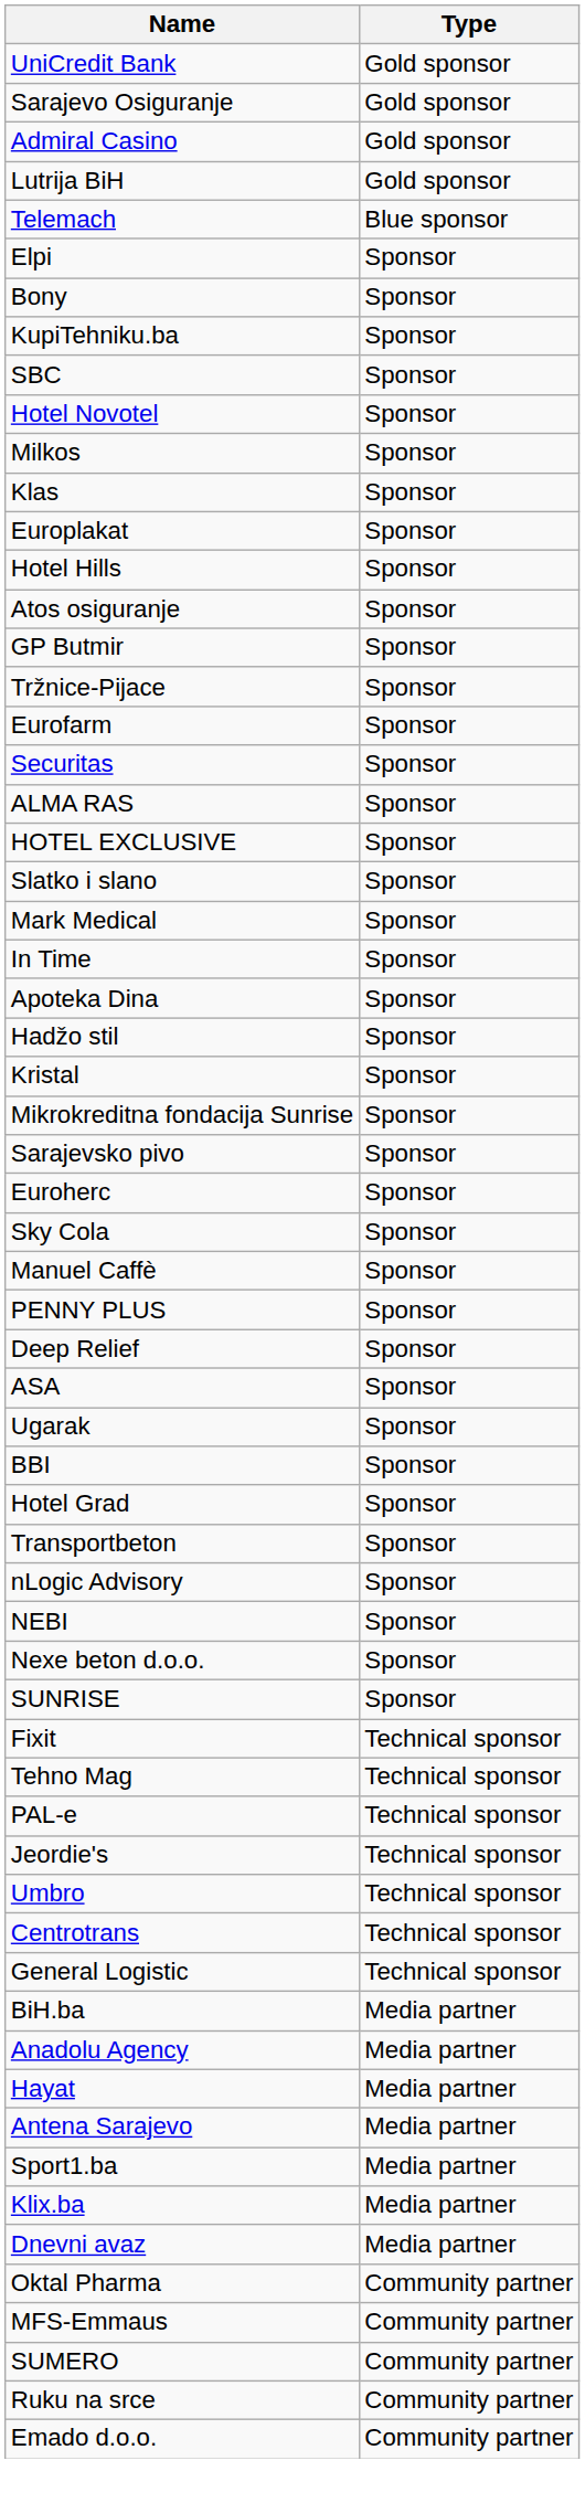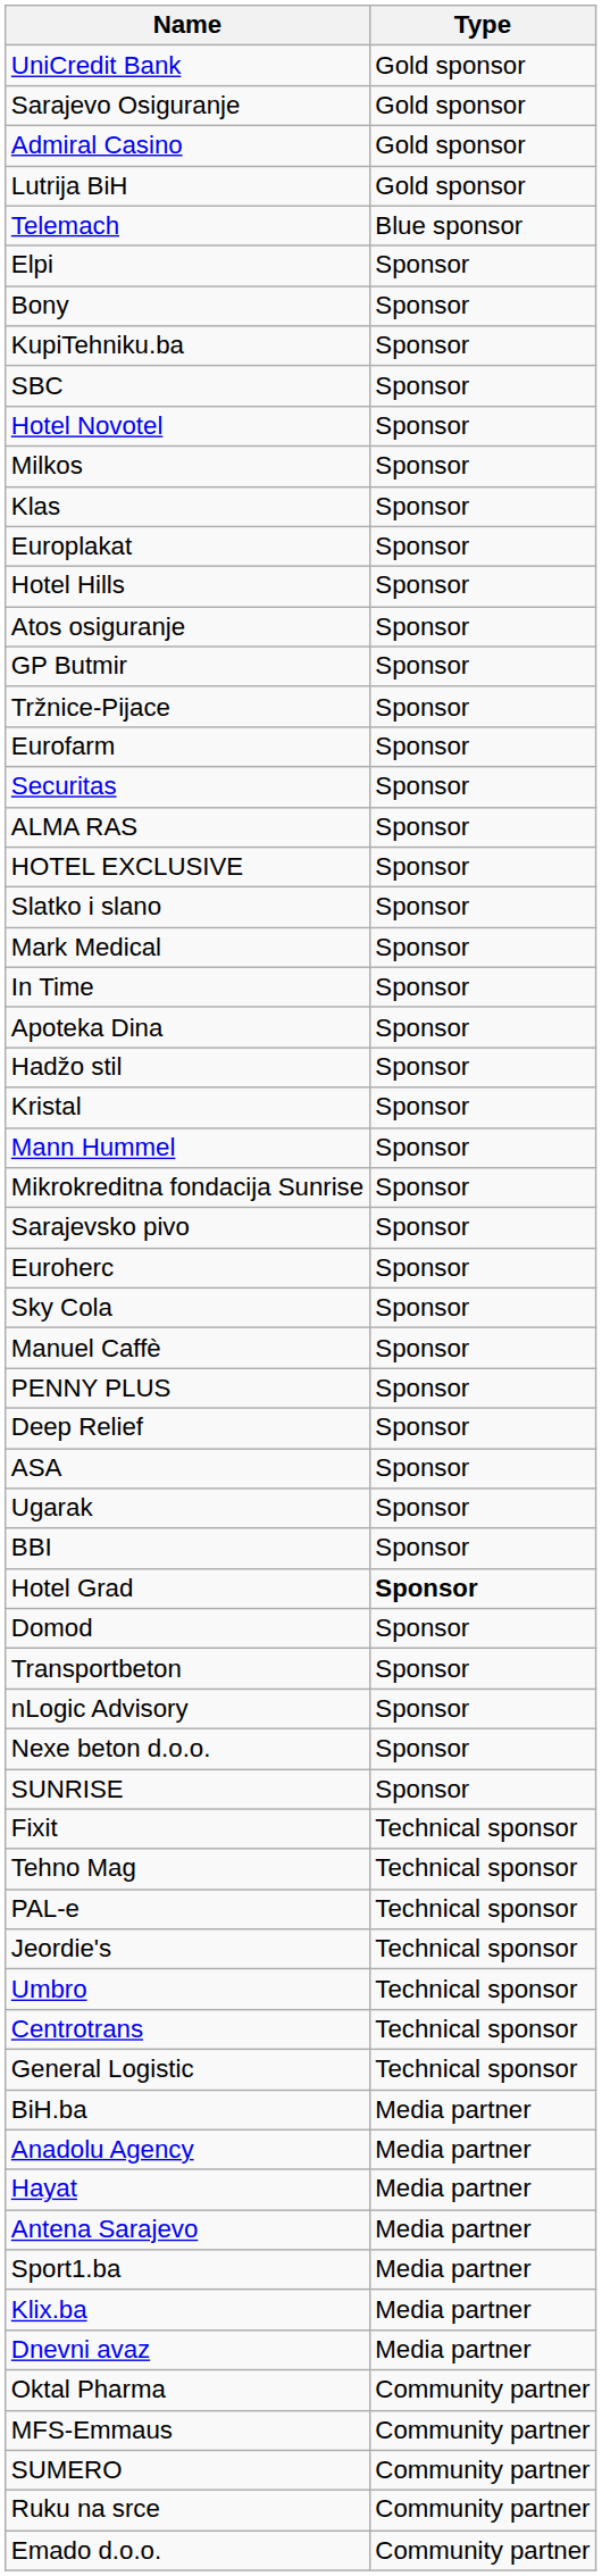+ row: Mann Hummel | Sponsor
Hotel Grad | Type: normal -> bold
+ row: Domod | Sponsor
- row: NEBI | Sponsor
